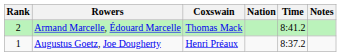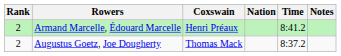Armand Marcelle, Édouard Marcelle | Coxswain: Thomas Mack -> Henri Préaux
Augustus Goetz, Joe Dougherty | Rank: 1 -> 2
Augustus Goetz, Joe Dougherty | Coxswain: Henri Préaux -> Thomas Mack
